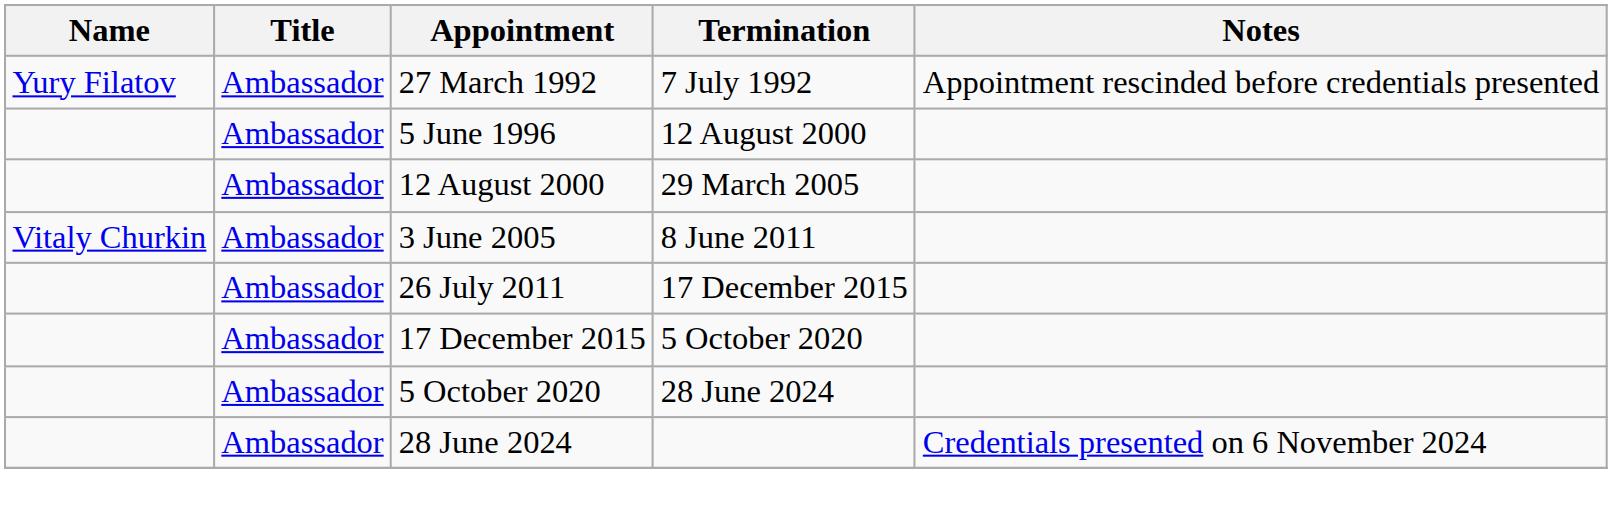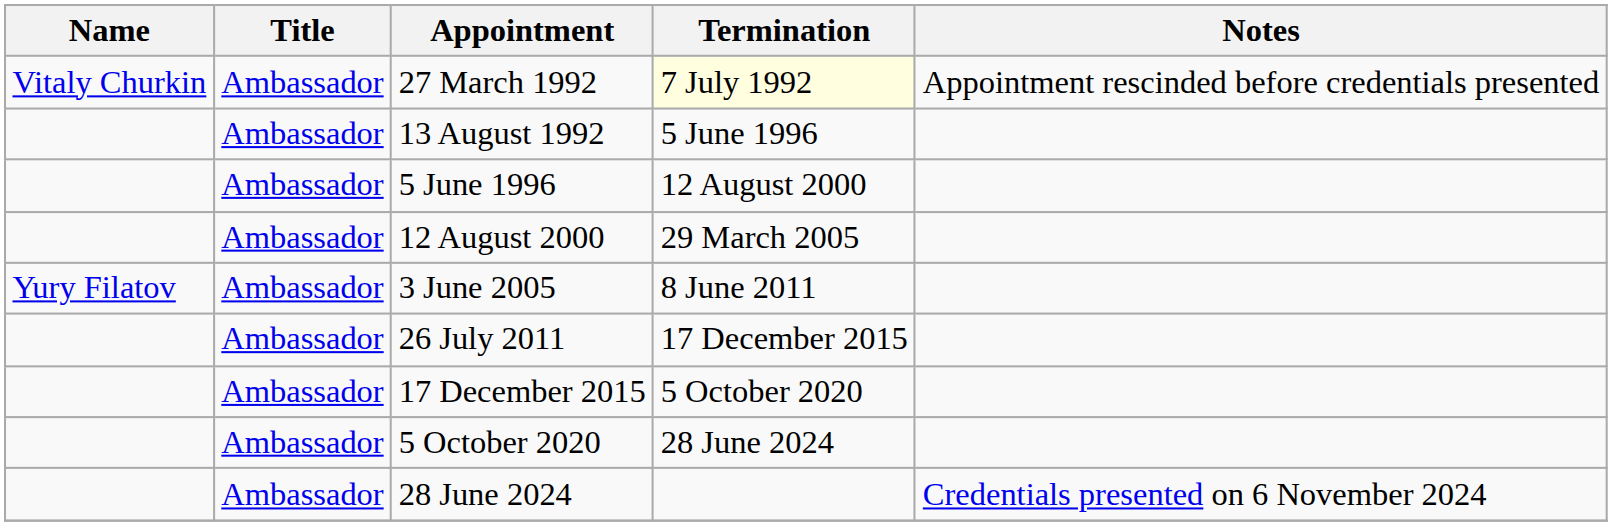27 March 1992 | Name: Yury Filatov -> Vitaly Churkin
27 March 1992 | Termination: no background -> lightyellow background
+ row: Ambassador | 13 August 1992 | 5 June 1996
3 June 2005 | Name: Vitaly Churkin -> Yury Filatov
